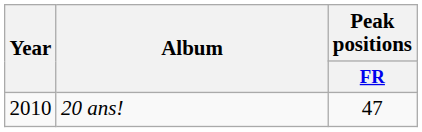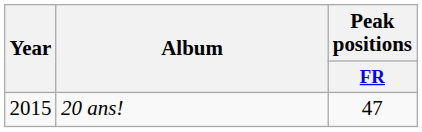20 ans! | Year: 2010 -> 2015
